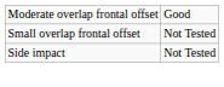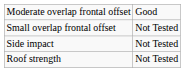+ row: Roof strength | Not Tested
